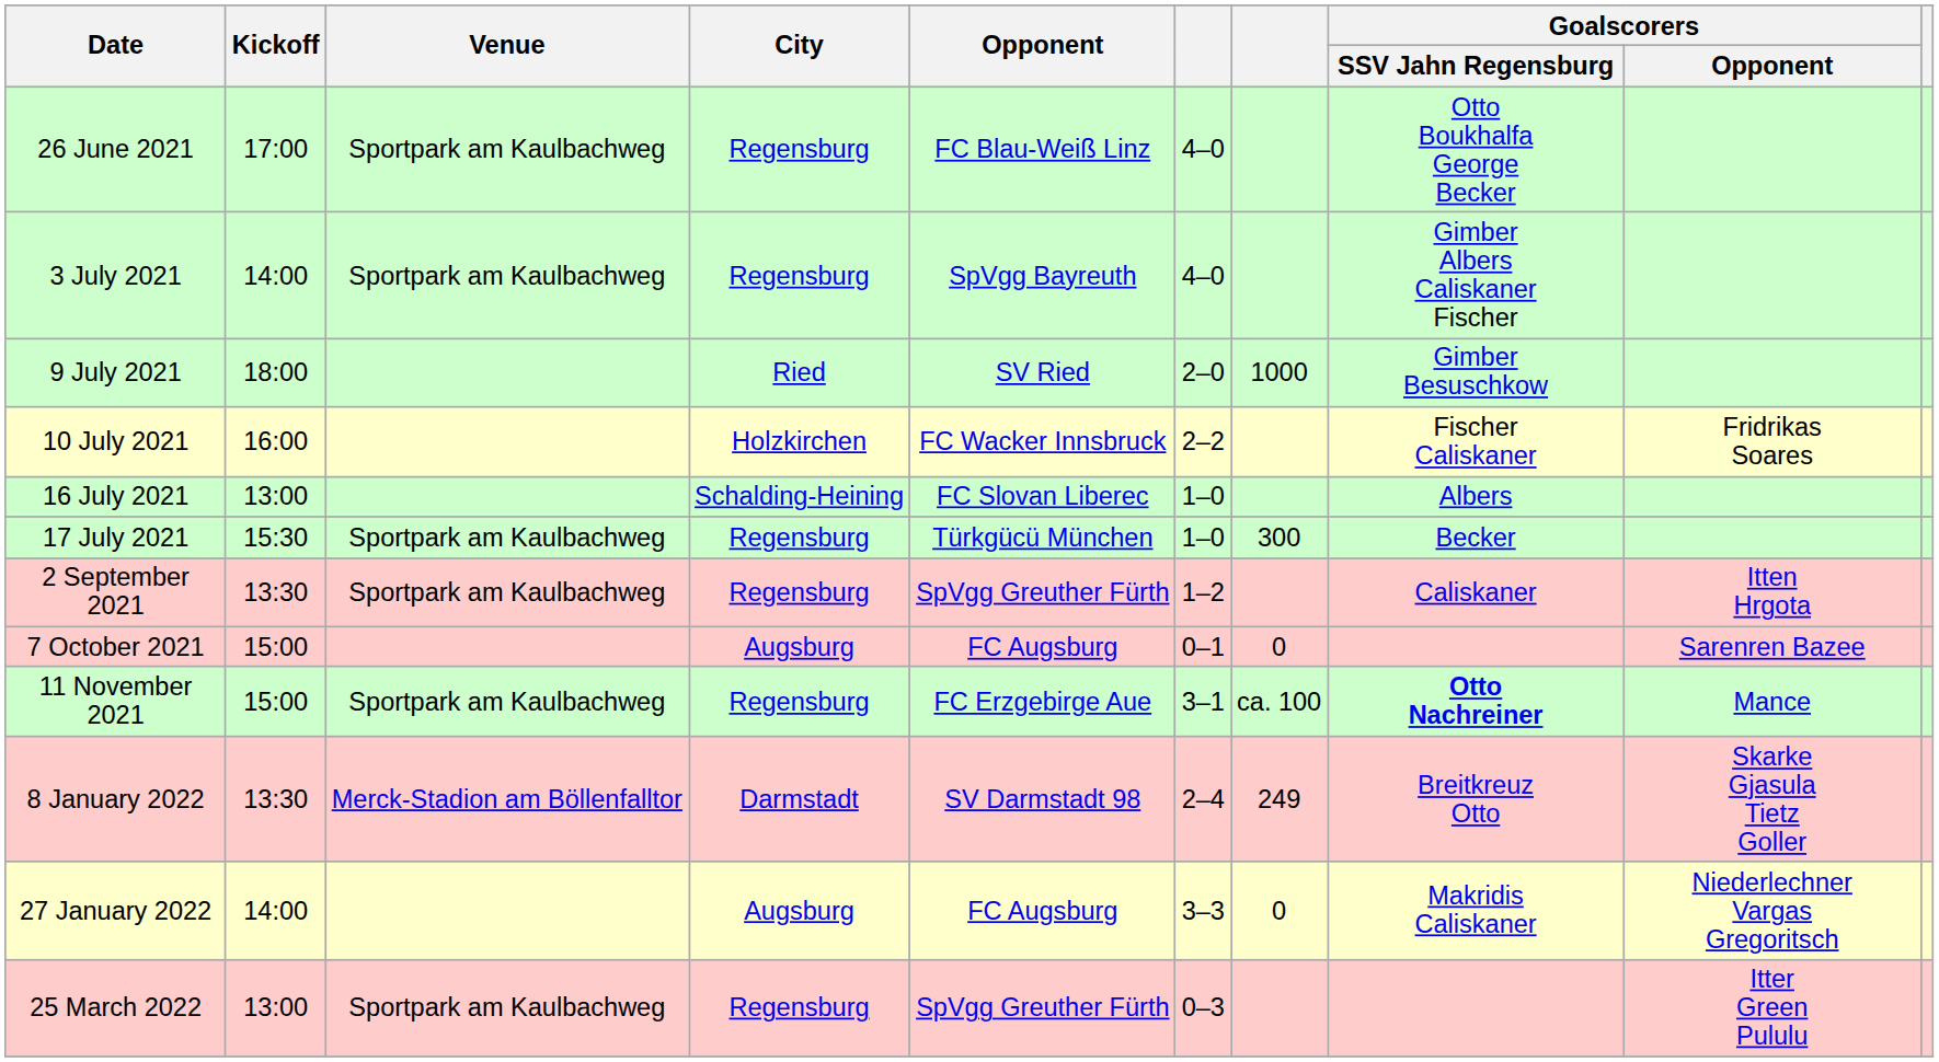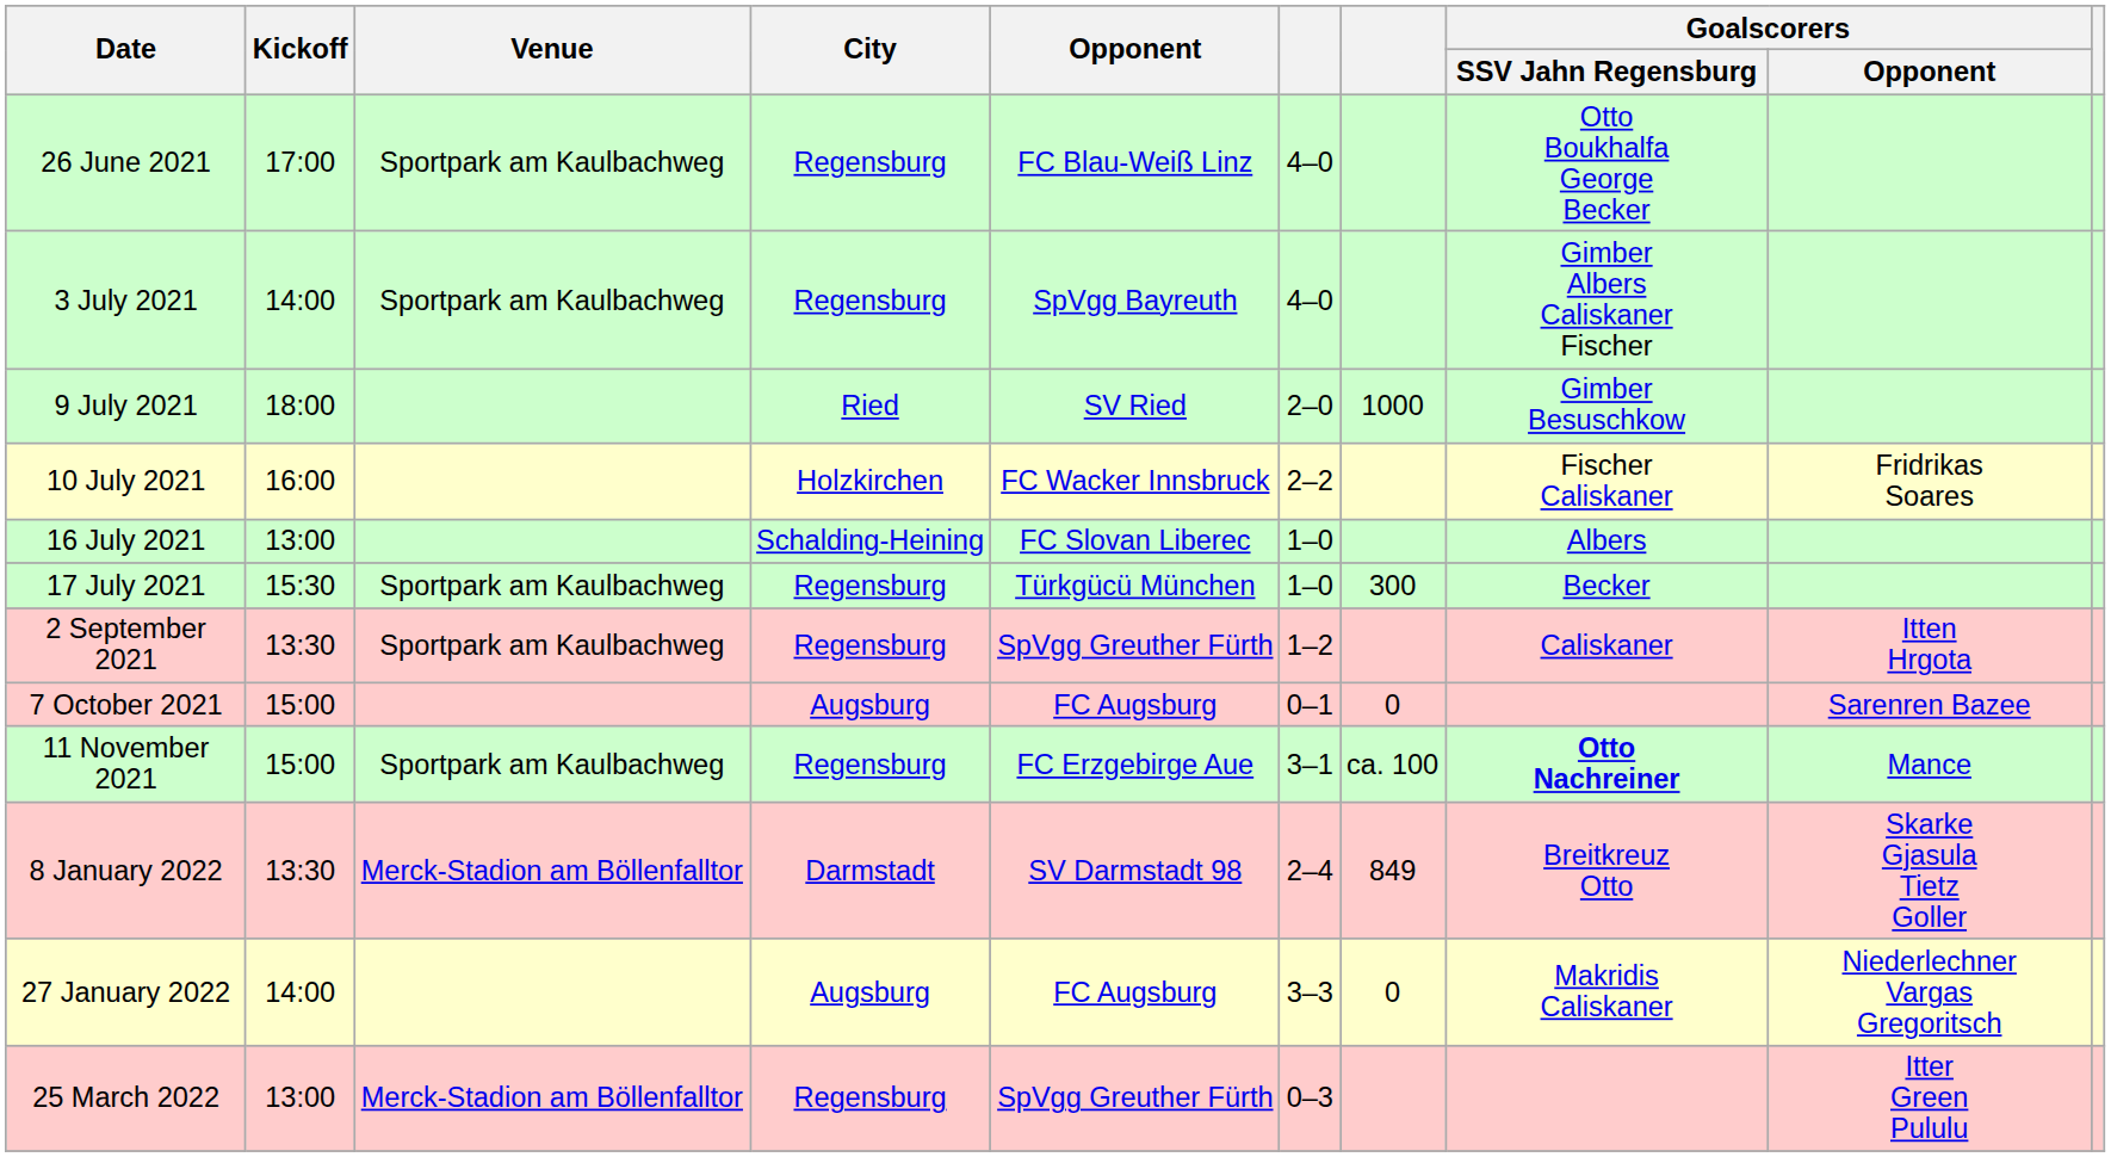8 January 2022 | column 7: 249 -> 849
25 March 2022 | Venue: Sportpark am Kaulbachweg -> Merck-Stadion am Böllenfalltor
